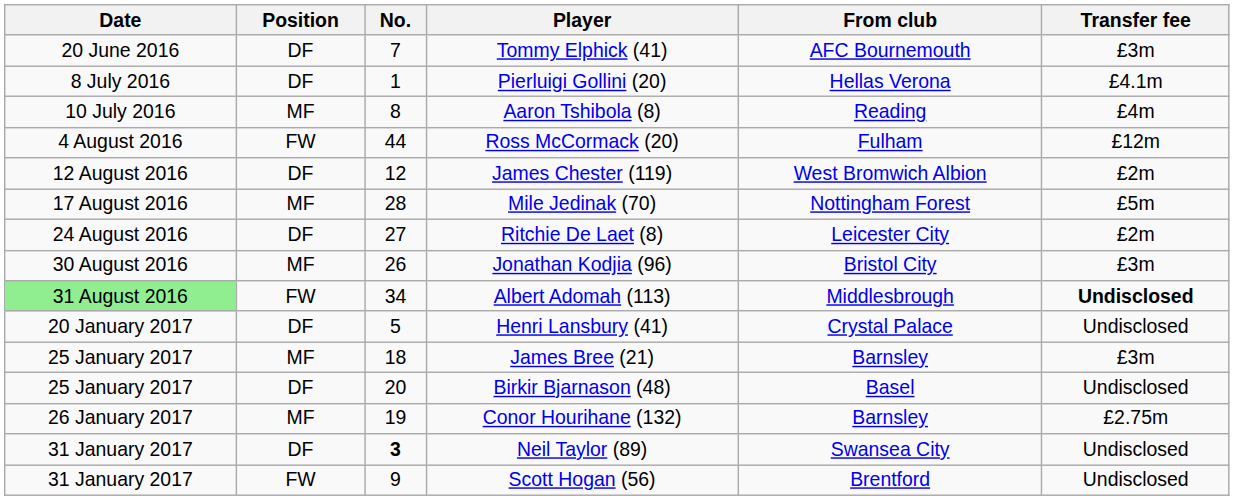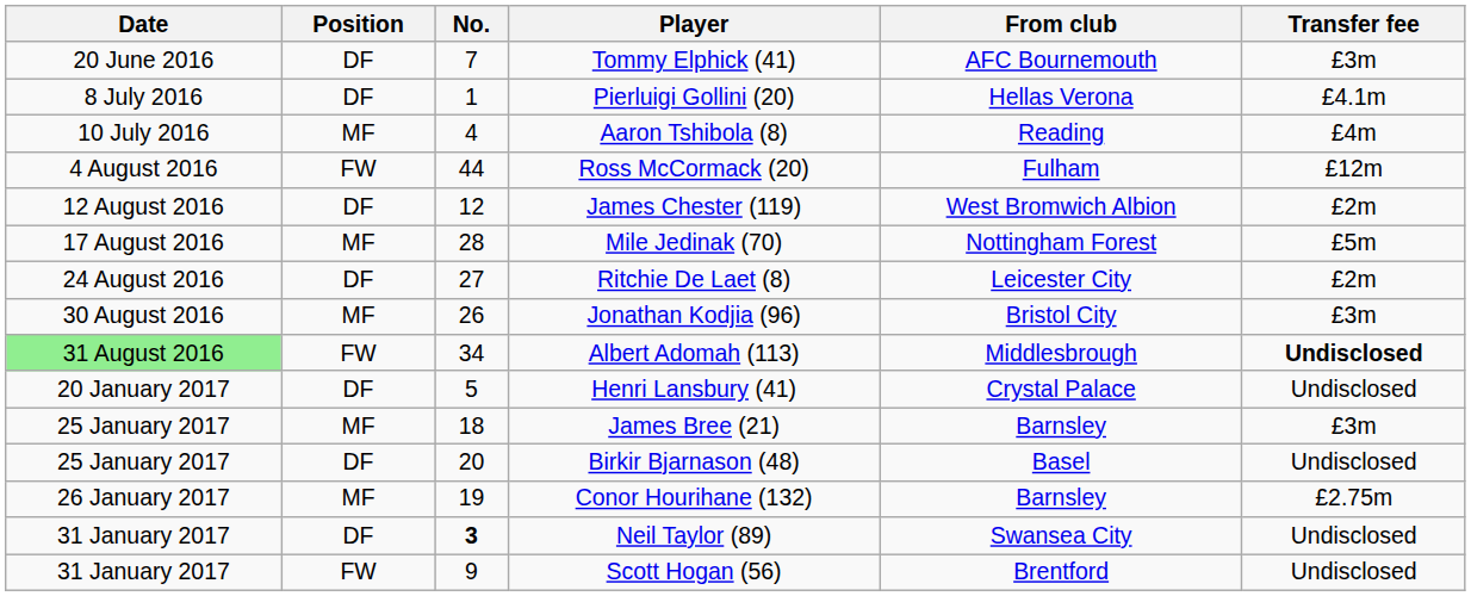Aaron Tshibola (8) | No.: 8 -> 4
